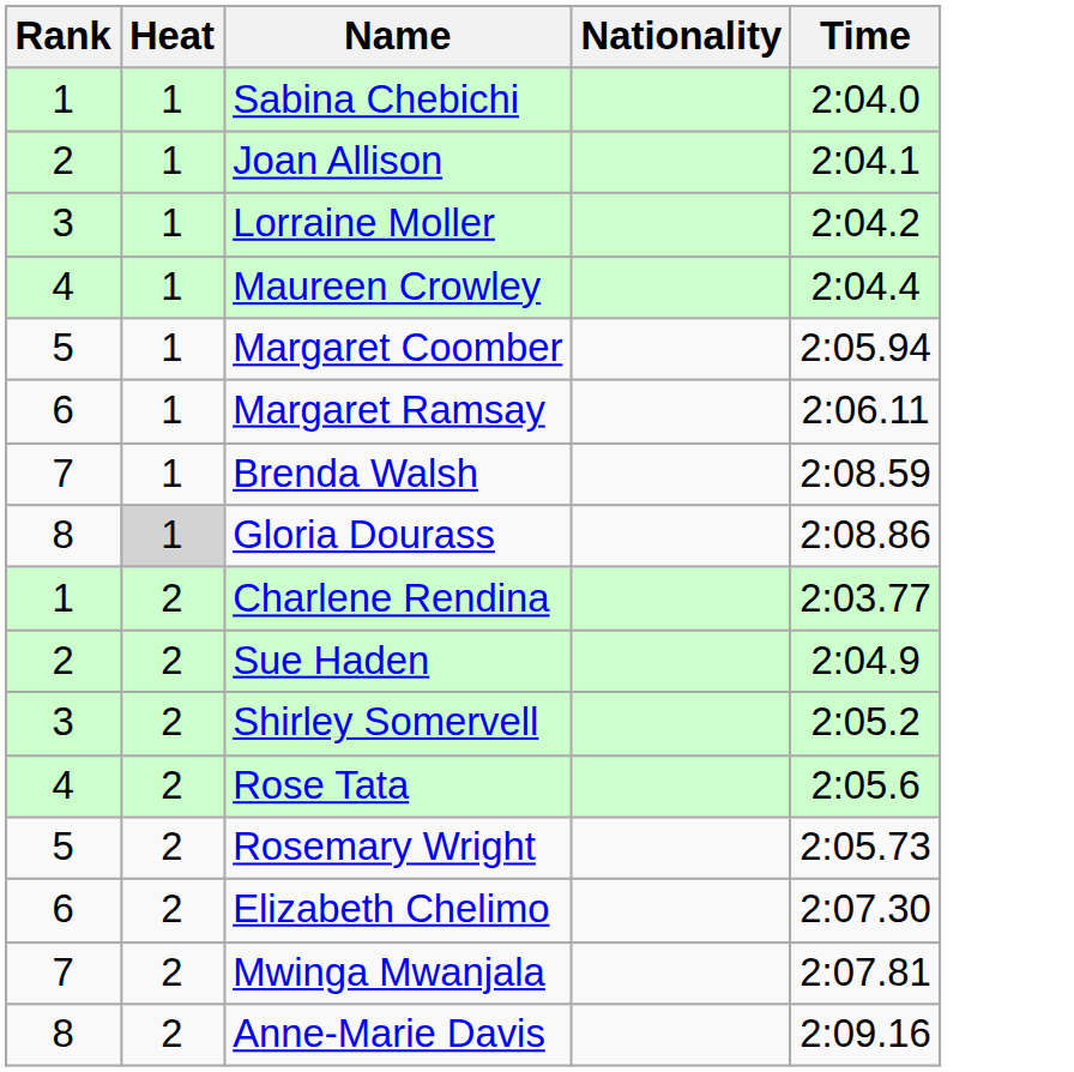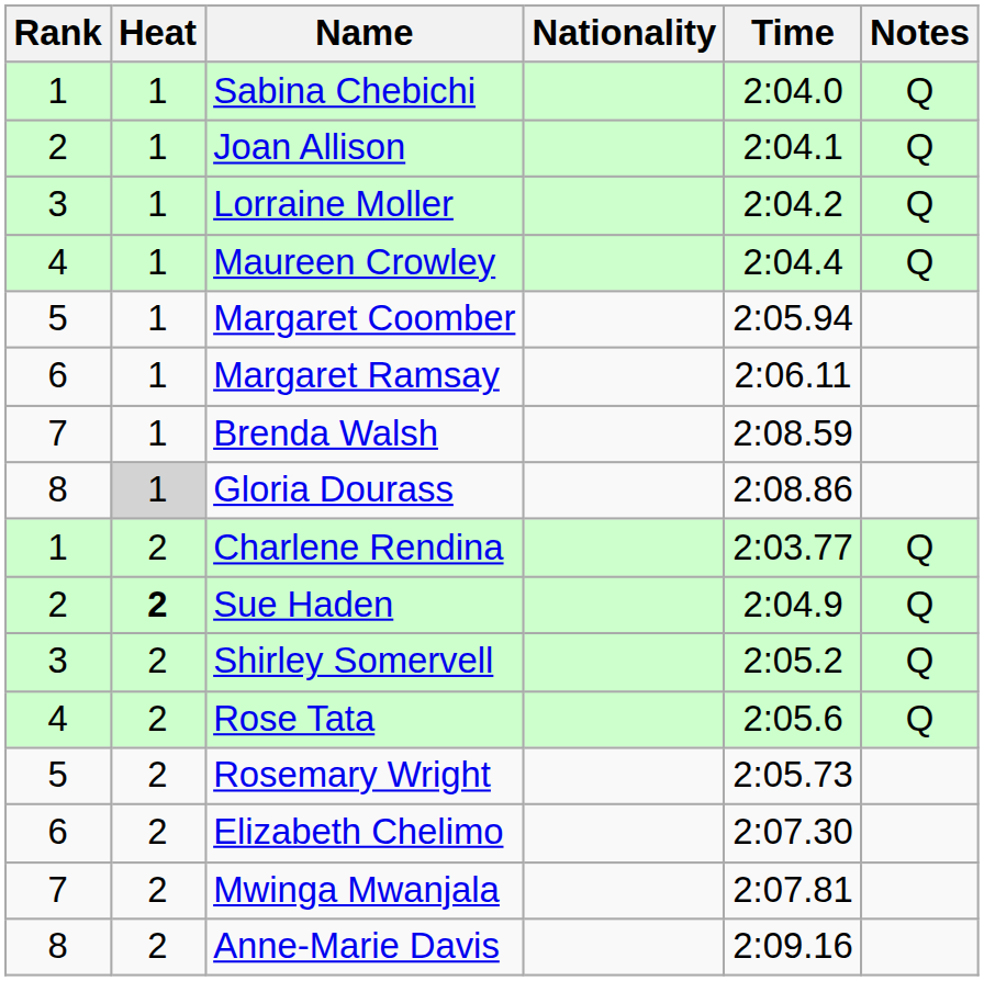+ column: Notes | Q | Q | Q | Q | Q | Q | Q | Q
Sue Haden | Heat: normal -> bold
